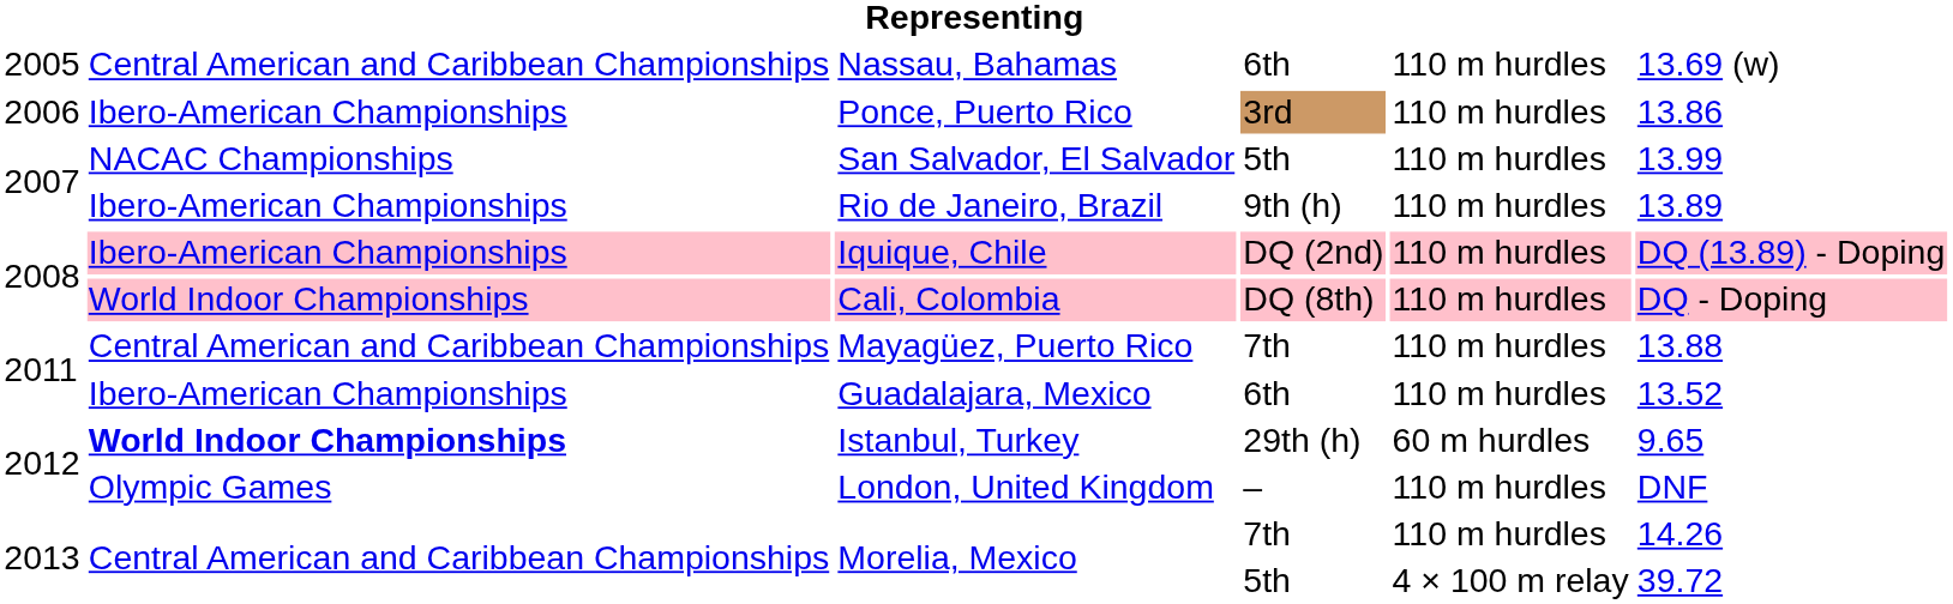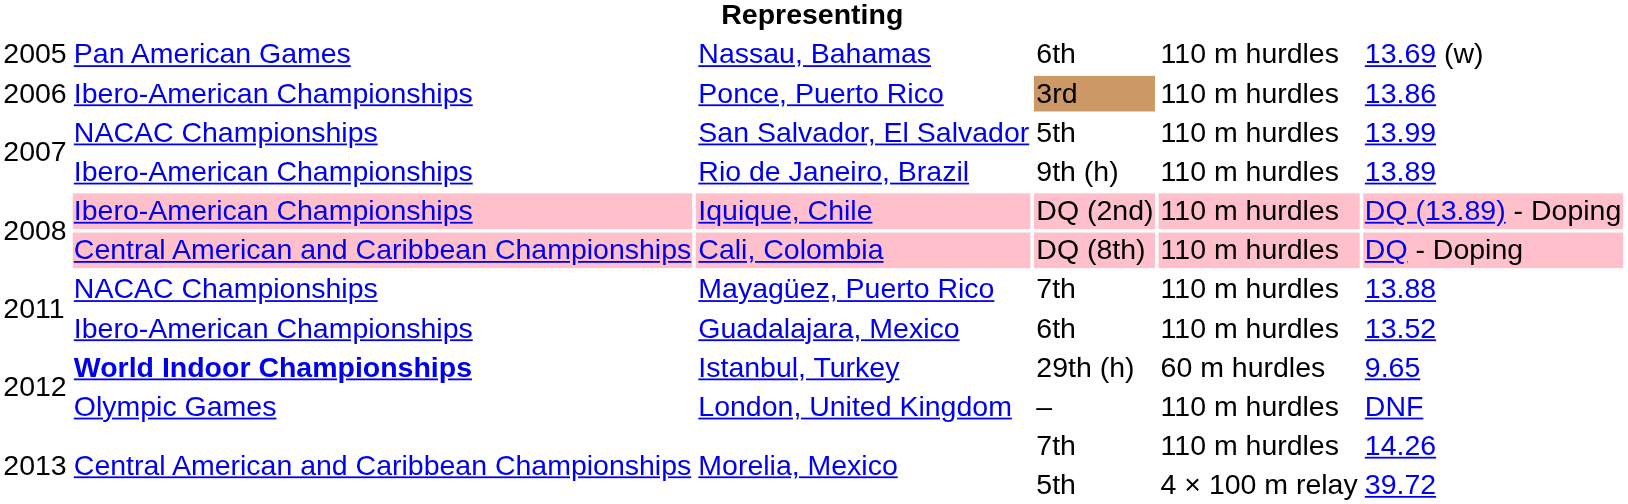Nassau, Bahamas | column 2: Central American and Caribbean Championships -> Pan American Games
Cali, Colombia | column 2: World Indoor Championships -> Central American and Caribbean Championships
Mayagüez, Puerto Rico | column 2: Central American and Caribbean Championships -> NACAC Championships
